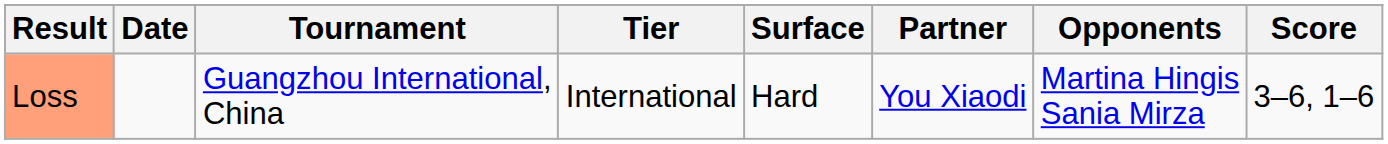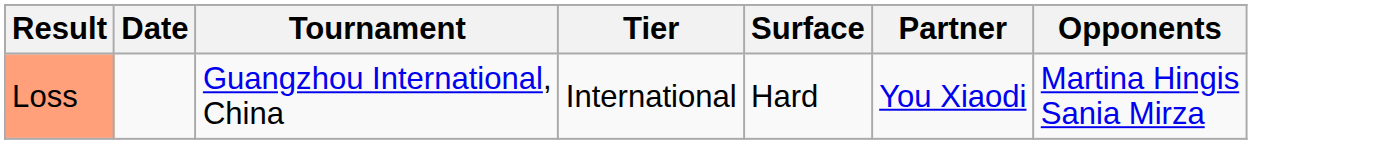- column: Score | 3–6, 1–6
